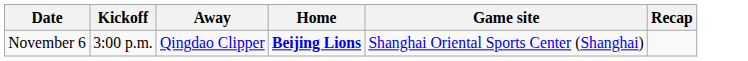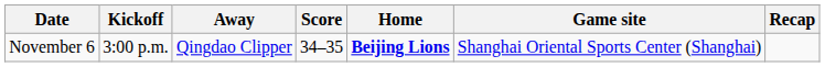+ column: Score | 34–35
